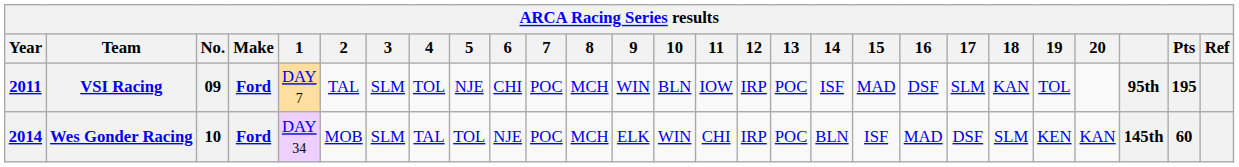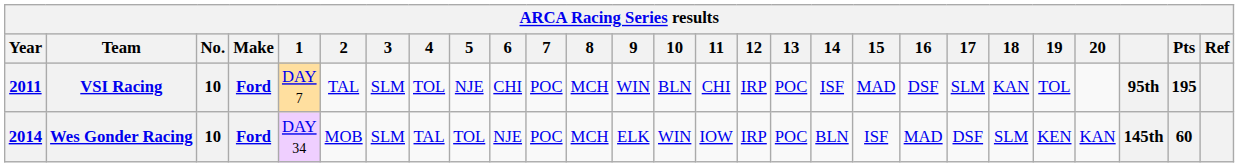VSI Racing | No.: 09 -> 10
VSI Racing | 11: IOW -> CHI
Wes Gonder Racing | 11: CHI -> IOW
